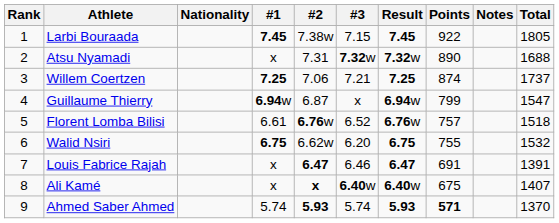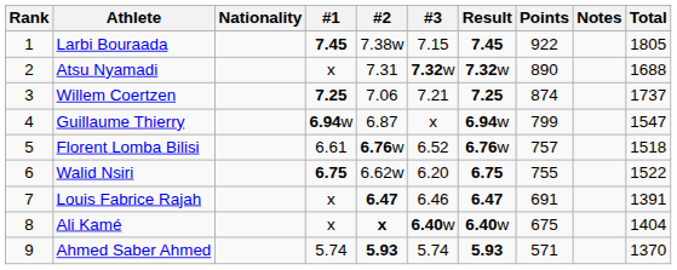Walid Nsiri | Total: 1532 -> 1522
Ali Kamé | Total: 1407 -> 1404
Ahmed Saber Ahmed | Points: bold -> normal
